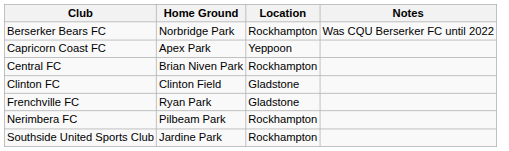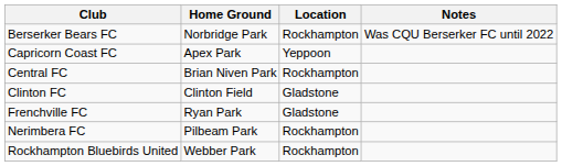+ row: Rockhampton Bluebirds United | Webber Park | Rockhampton
- row: Southside United Sports Club | Jardine Park | Rockhampton
